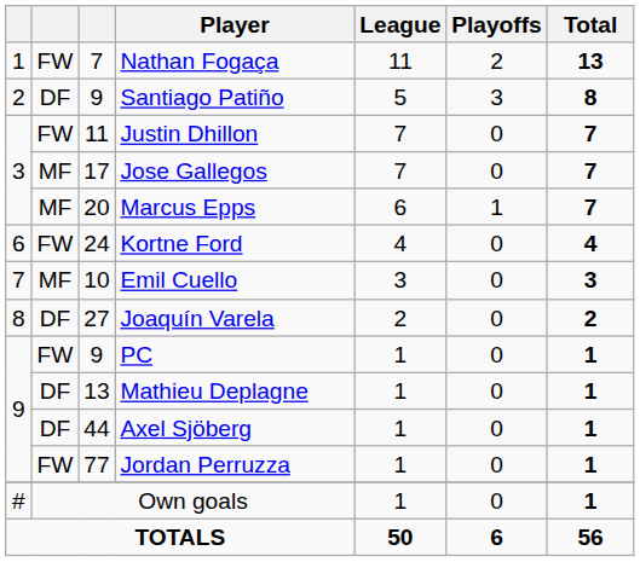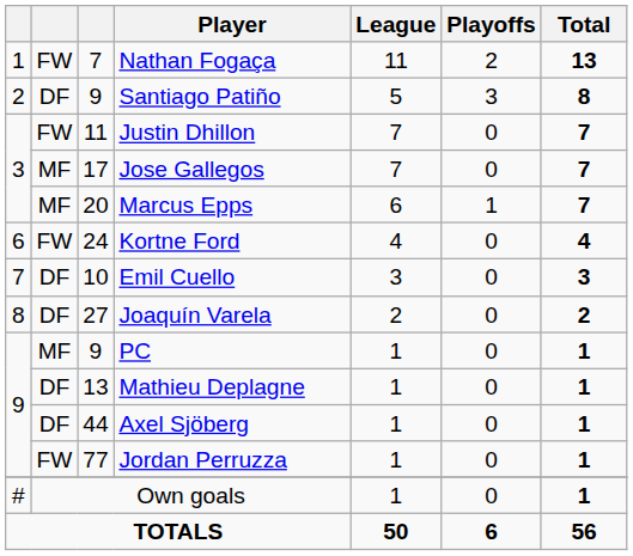Emil Cuello | column 2: MF -> DF
PC | column 2: FW -> MF
